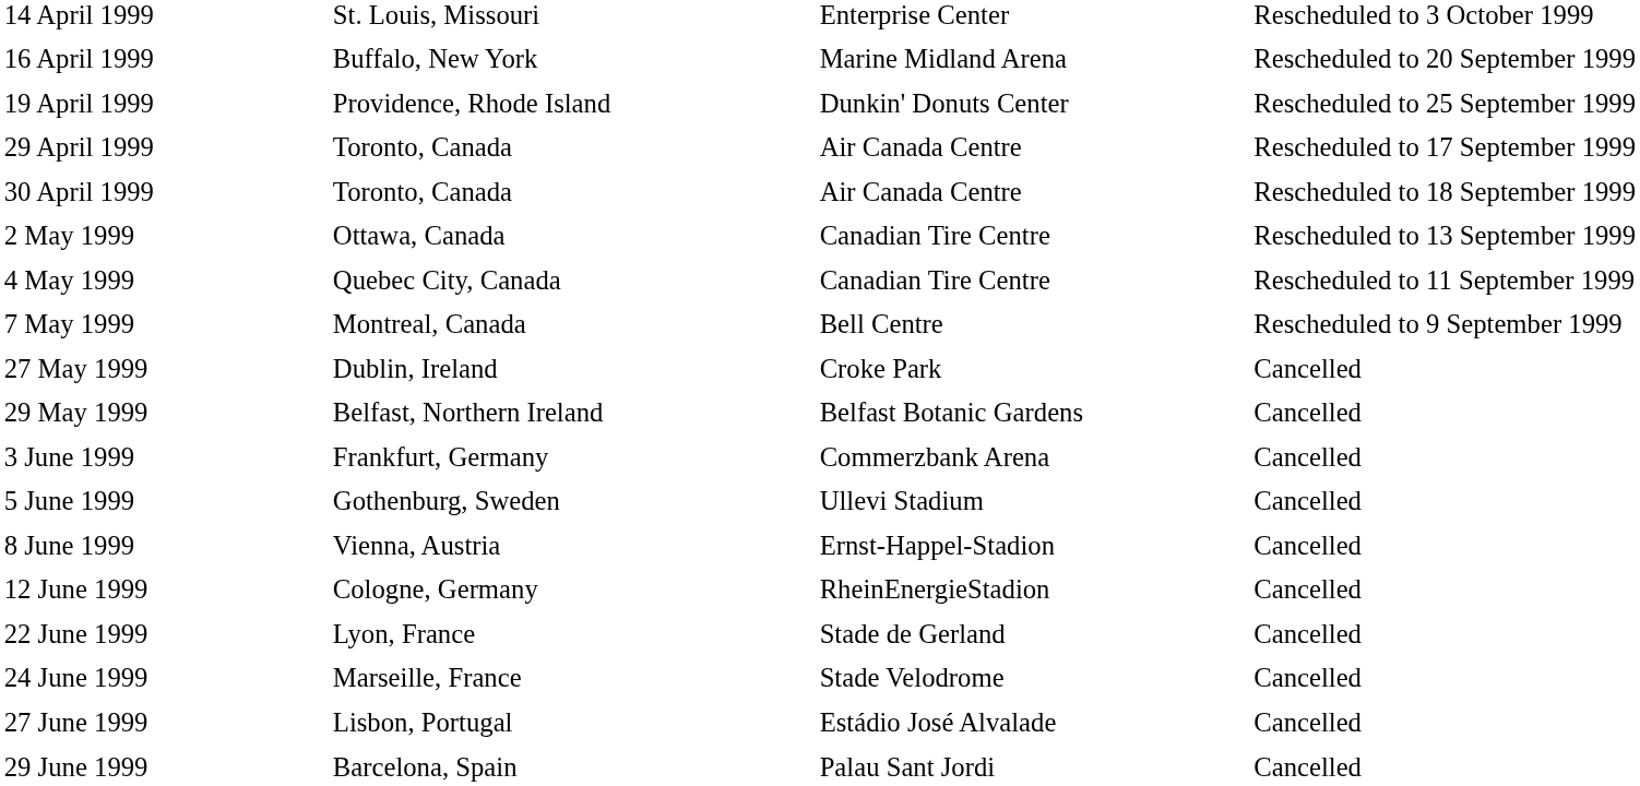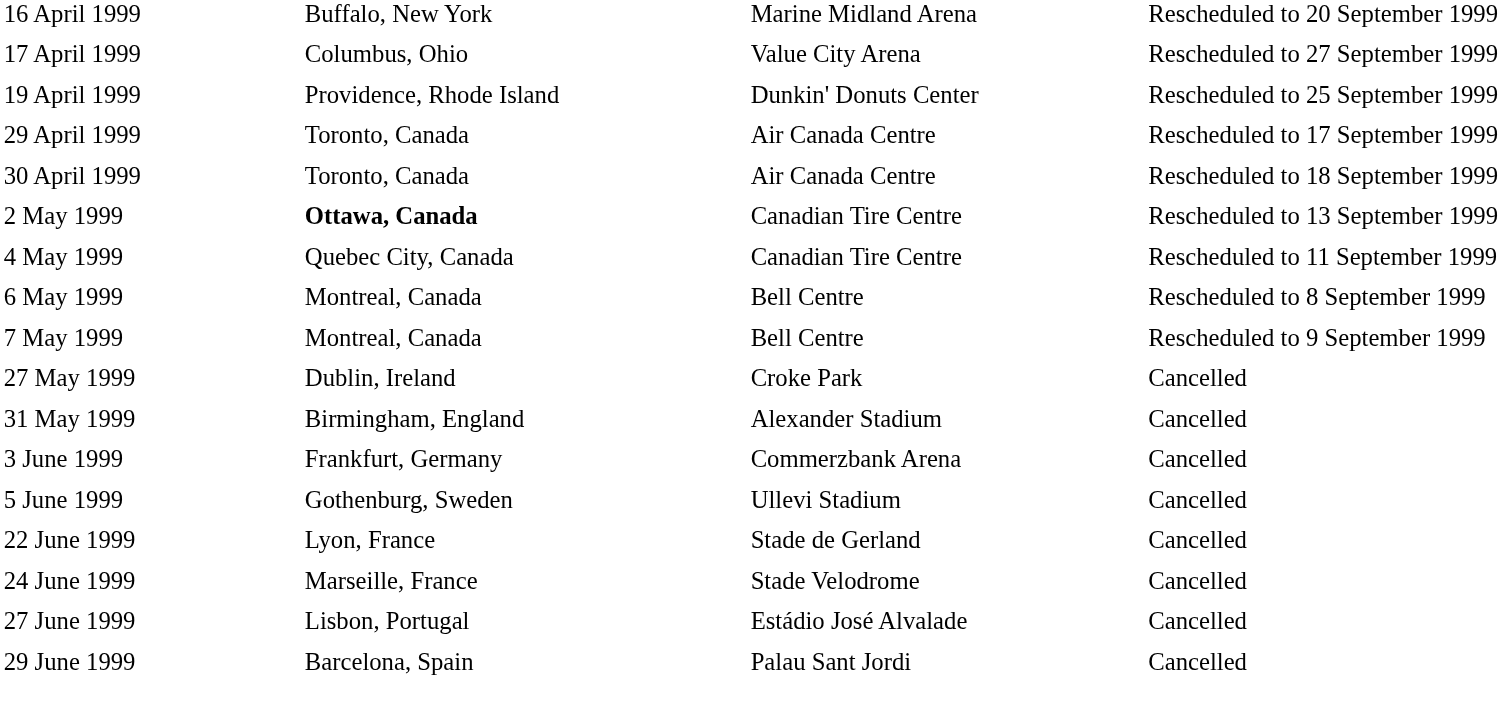- row: 14 April 1999 | St. Louis, Missouri | Enterprise Center | Rescheduled to 3 October 1999
+ row: 17 April 1999 | Columbus, Ohio | Value City Arena | Rescheduled to 27 September 1999
2 May 1999 | column 2: normal -> bold
+ row: 6 May 1999 | Montreal, Canada | Bell Centre | Rescheduled to 8 September 1999
- row: 29 May 1999 | Belfast, Northern Ireland | Belfast Botanic Gardens | Cancelled
+ row: 31 May 1999 | Birmingham, England | Alexander Stadium | Cancelled
- row: 8 June 1999 | Vienna, Austria | Ernst-Happel-Stadion | Cancelled
- row: 12 June 1999 | Cologne, Germany | RheinEnergieStadion | Cancelled
